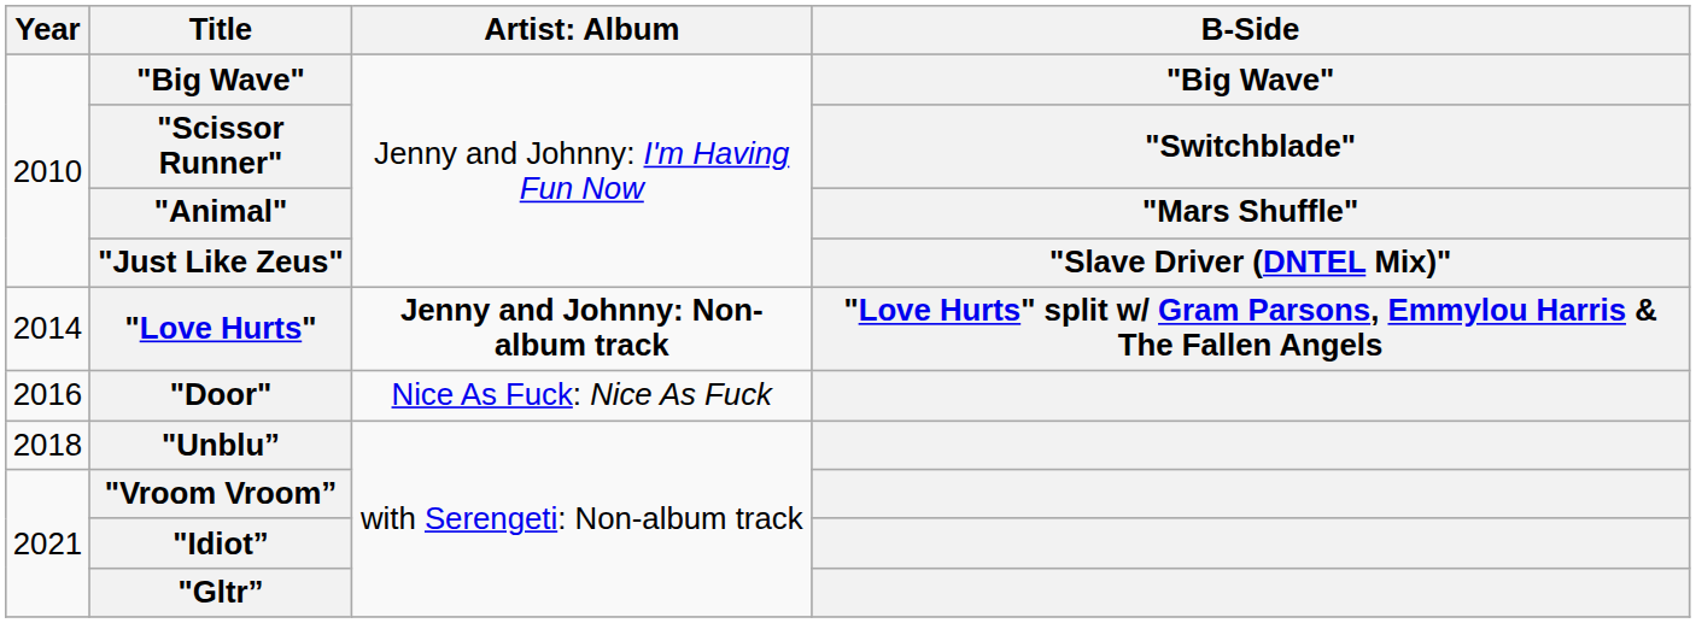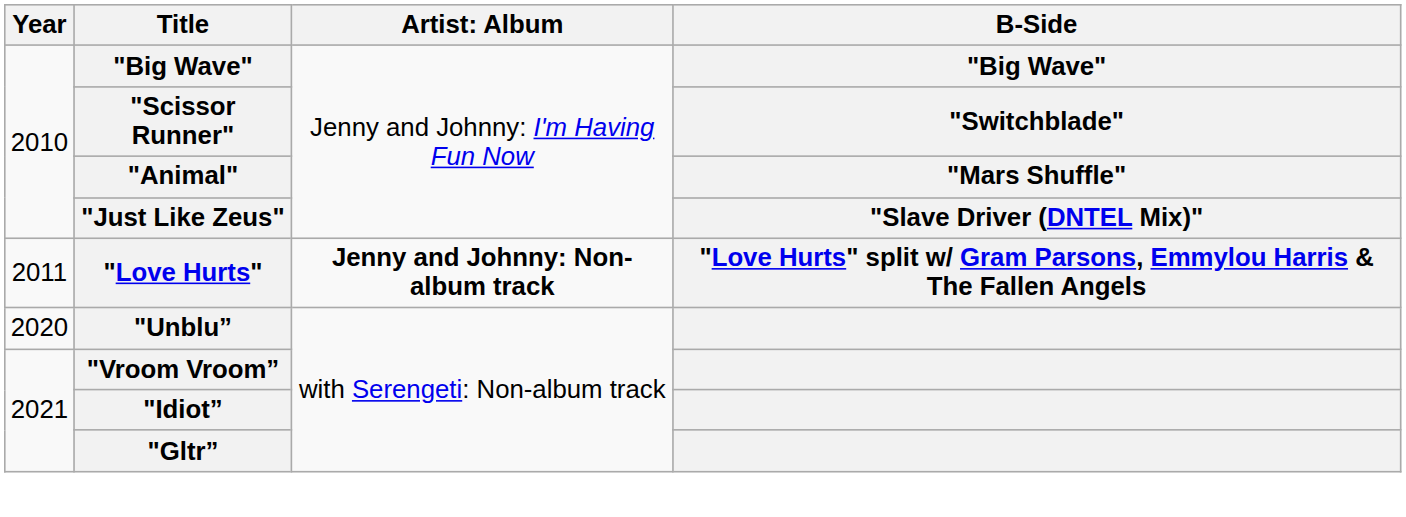"Love Hurts" | Year: 2014 -> 2011
- row: 2016 | "Door" | Nice As Fuck: Nice As Fuck
"Unblu” | Year: 2018 -> 2020
